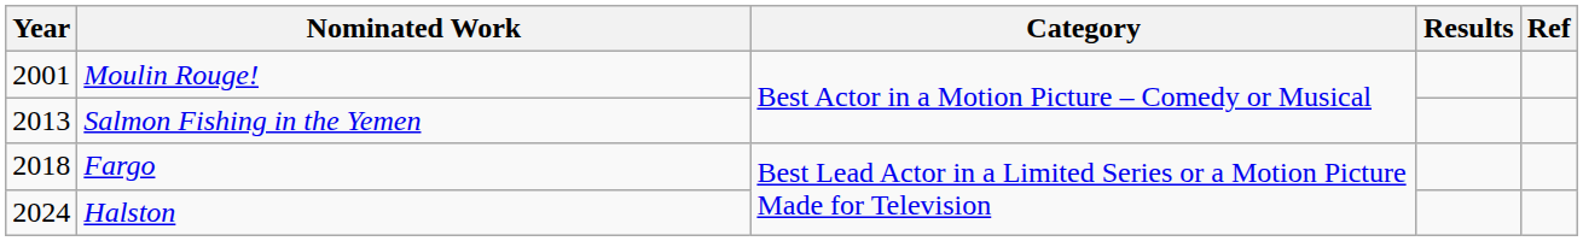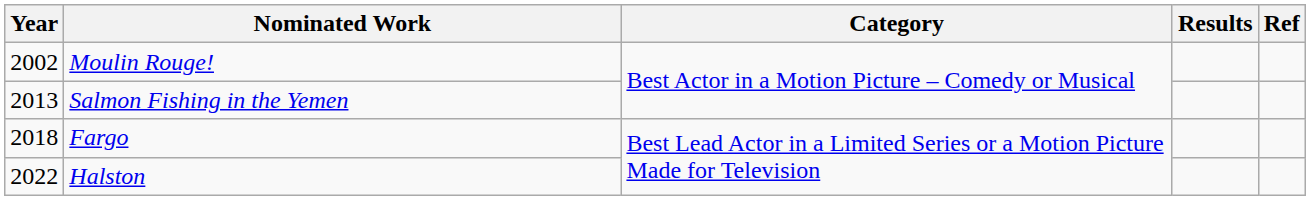Moulin Rouge! | Year: 2001 -> 2002
Halston | Year: 2024 -> 2022
